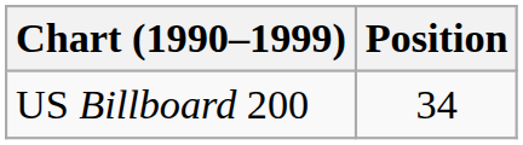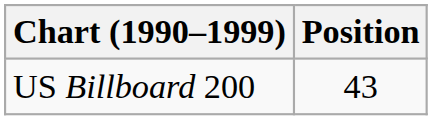US Billboard 200 | Position: 34 -> 43
